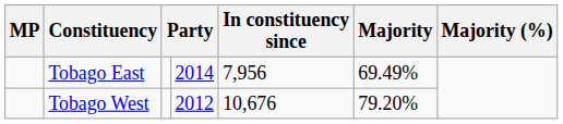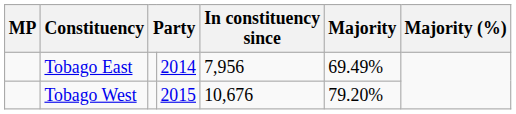Tobago West | column 4: 2012 -> 2015
